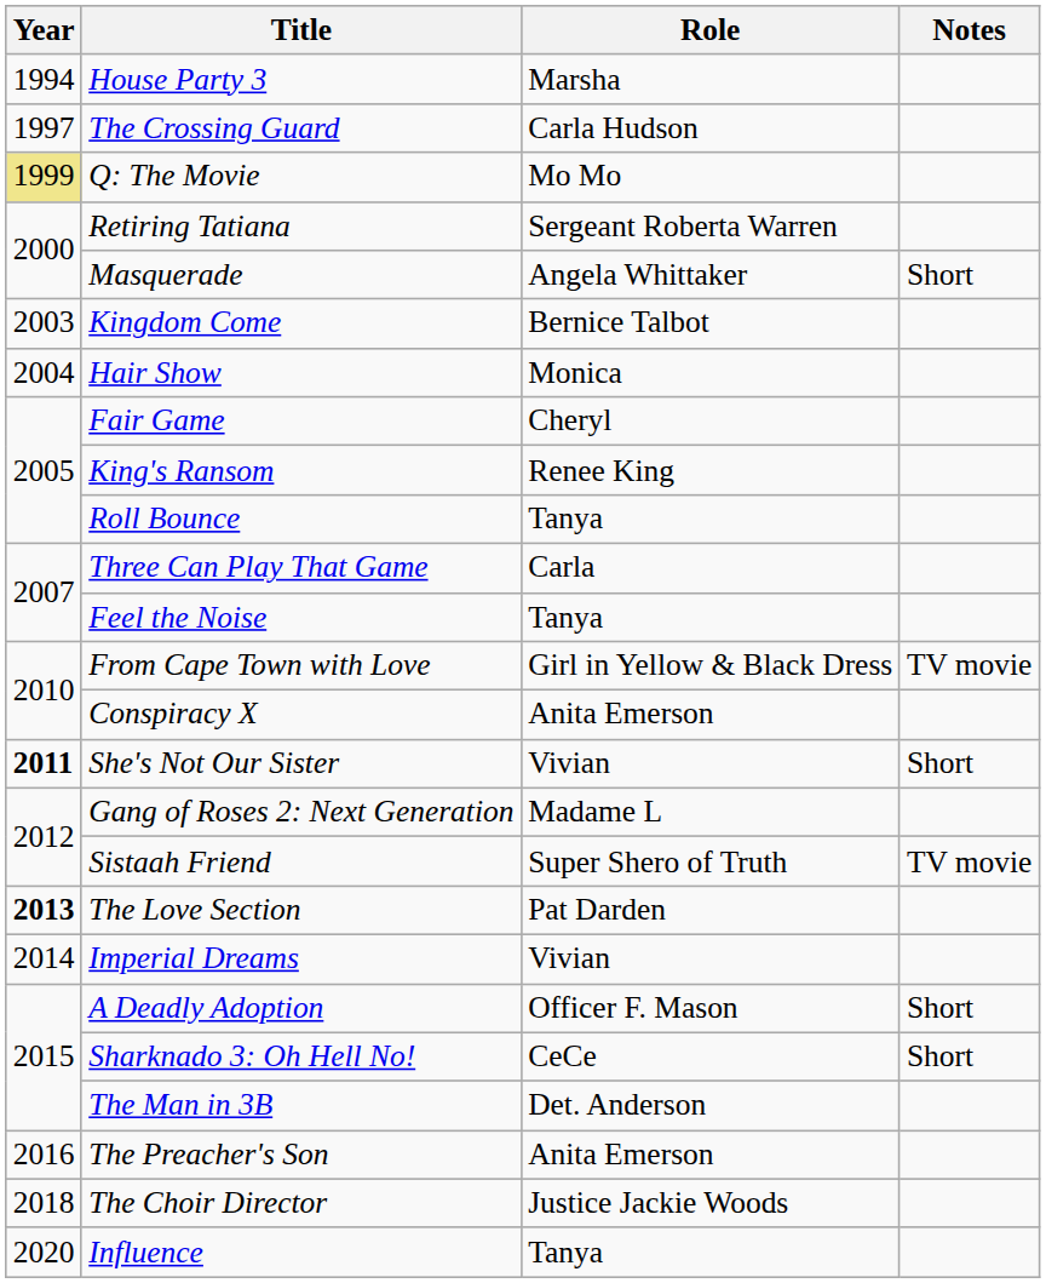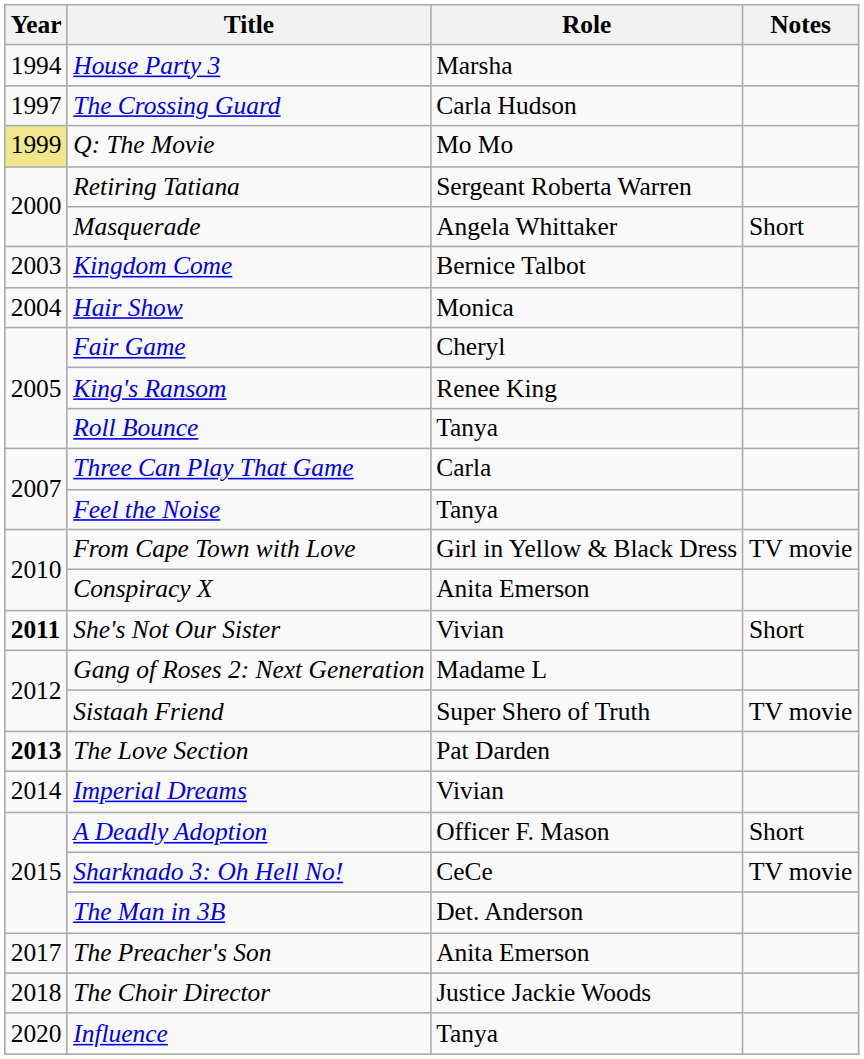Sharknado 3: Oh Hell No! | Notes: Short -> TV movie
The Preacher's Son | Year: 2016 -> 2017
